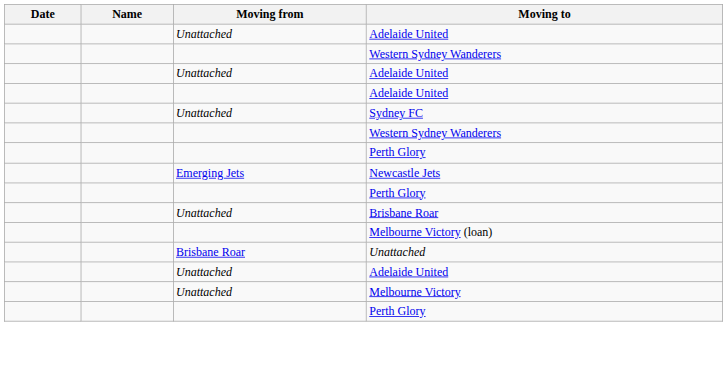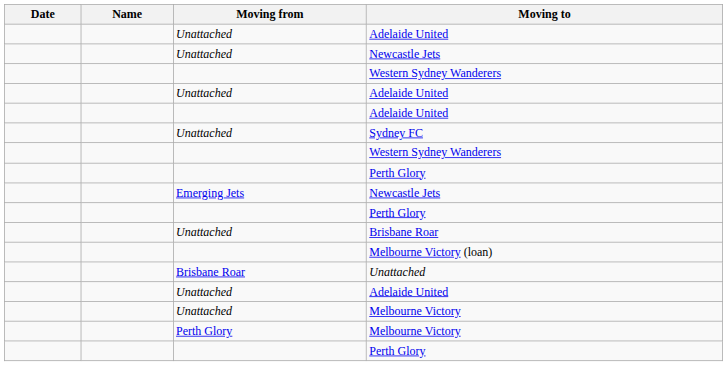+ row: Unattached | Newcastle Jets
+ row: Perth Glory | Melbourne Victory
